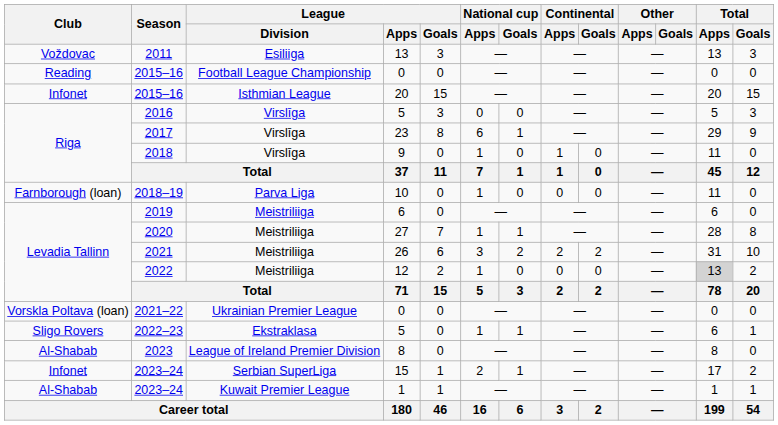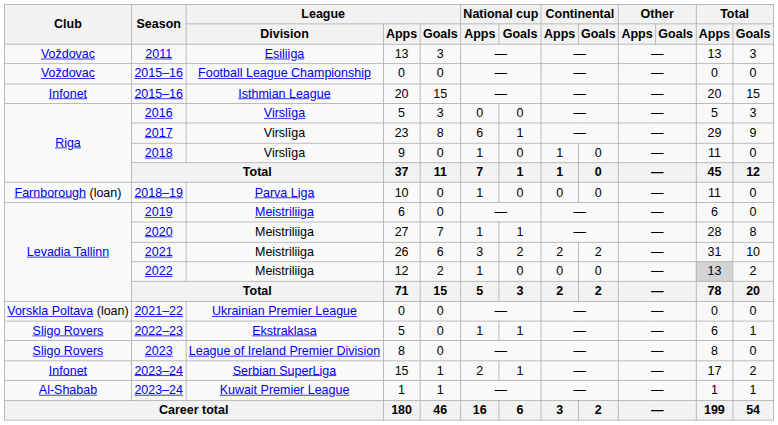2015–16 / 0 | Club: Reading -> Voždovac
2023 | Club: Al-Shabab -> Sligo Rovers
